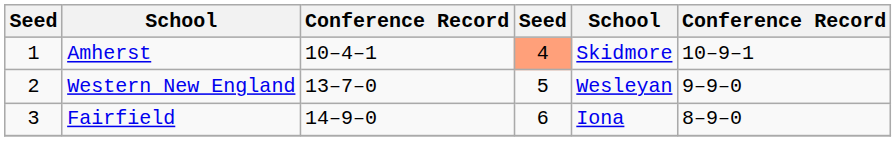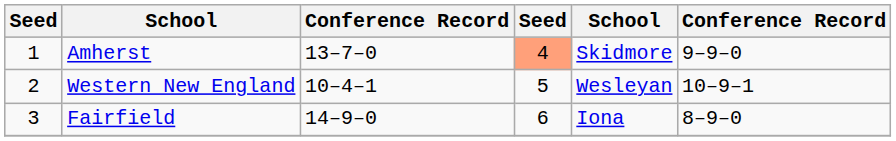Amherst | column 3: 10–4–1 -> 13–7–0
Amherst | column 6: 10–9–1 -> 9–9–0
Western New England | column 3: 13–7–0 -> 10–4–1
Western New England | column 6: 9–9–0 -> 10–9–1
